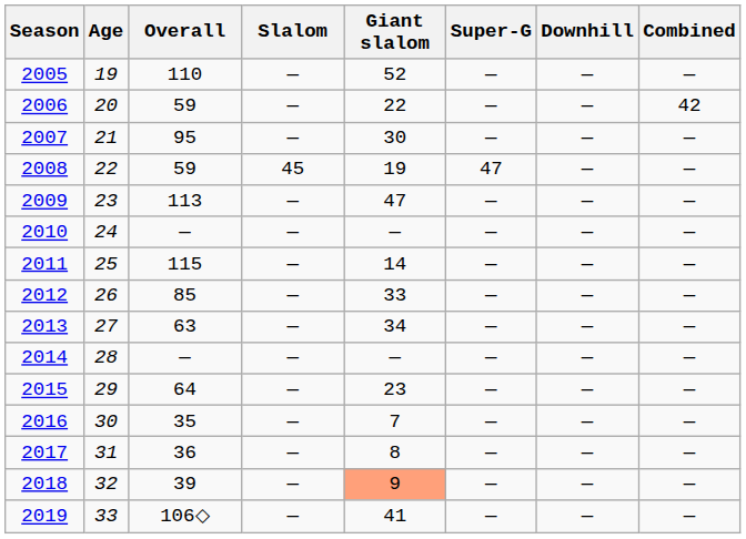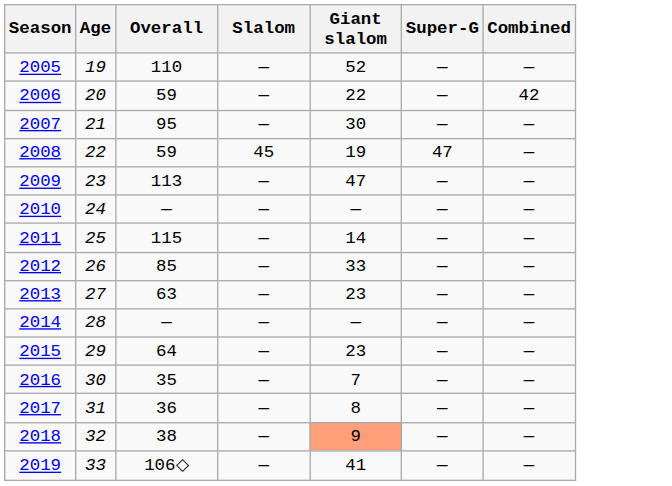- column: Downhill | — | — | — | — | — | — | — | — | — | — | — | — | — | — | —
2013 | Giant slalom: 34 -> 23
2018 | Overall: 39 -> 38
